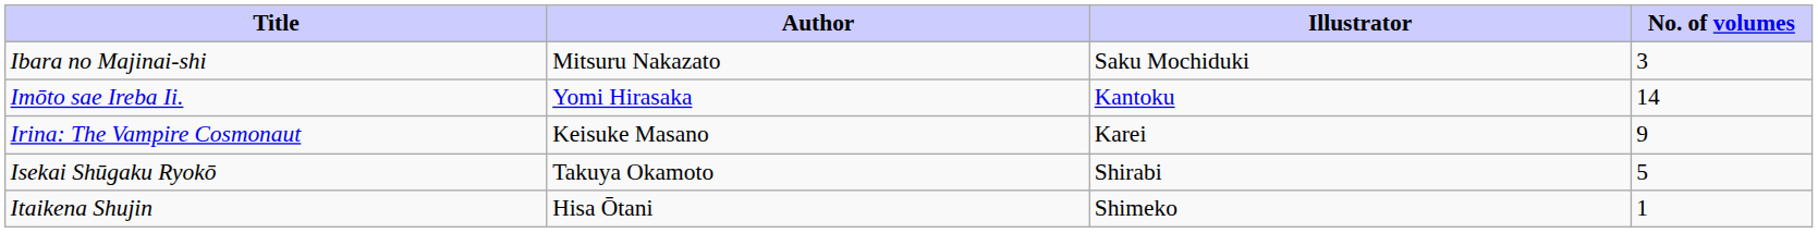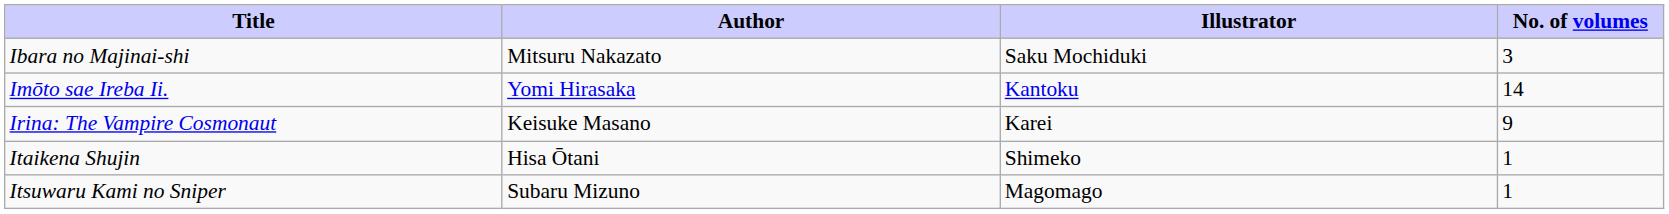- row: Isekai Shūgaku Ryokō | Takuya Okamoto | Shirabi | 5
+ row: Itsuwaru Kami no Sniper | Subaru Mizuno | Magomago | 1
